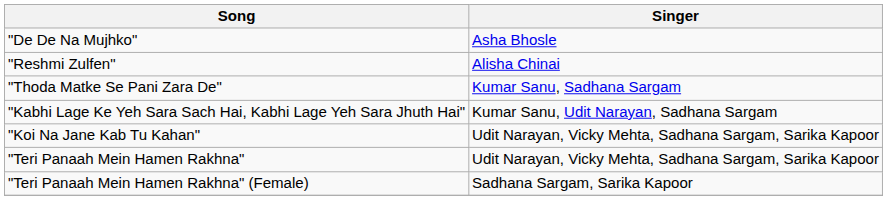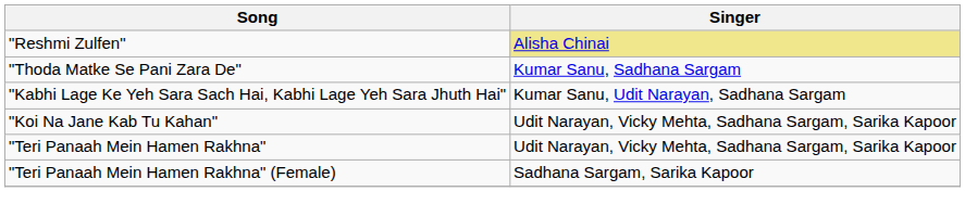- row: "De De Na Mujhko" | Asha Bhosle
"Reshmi Zulfen" | Singer: no background -> khaki background
